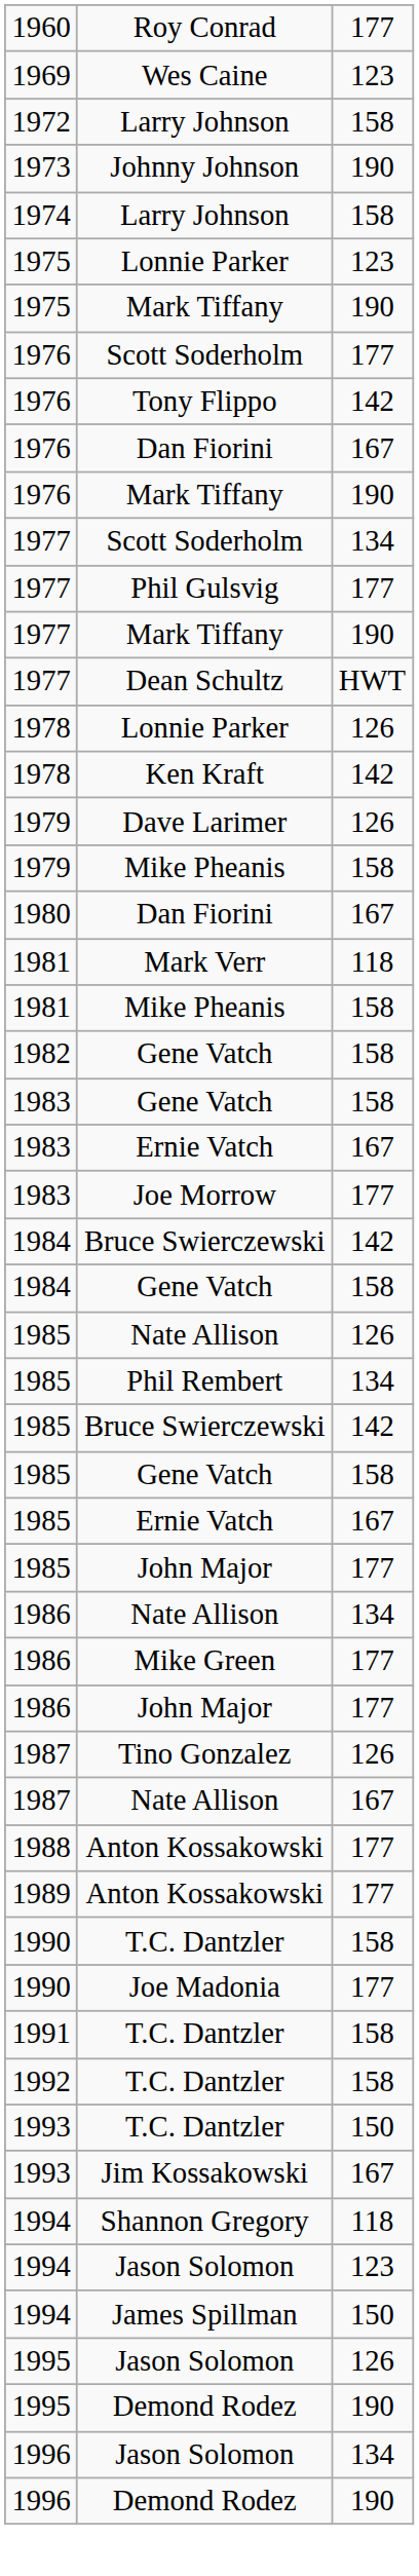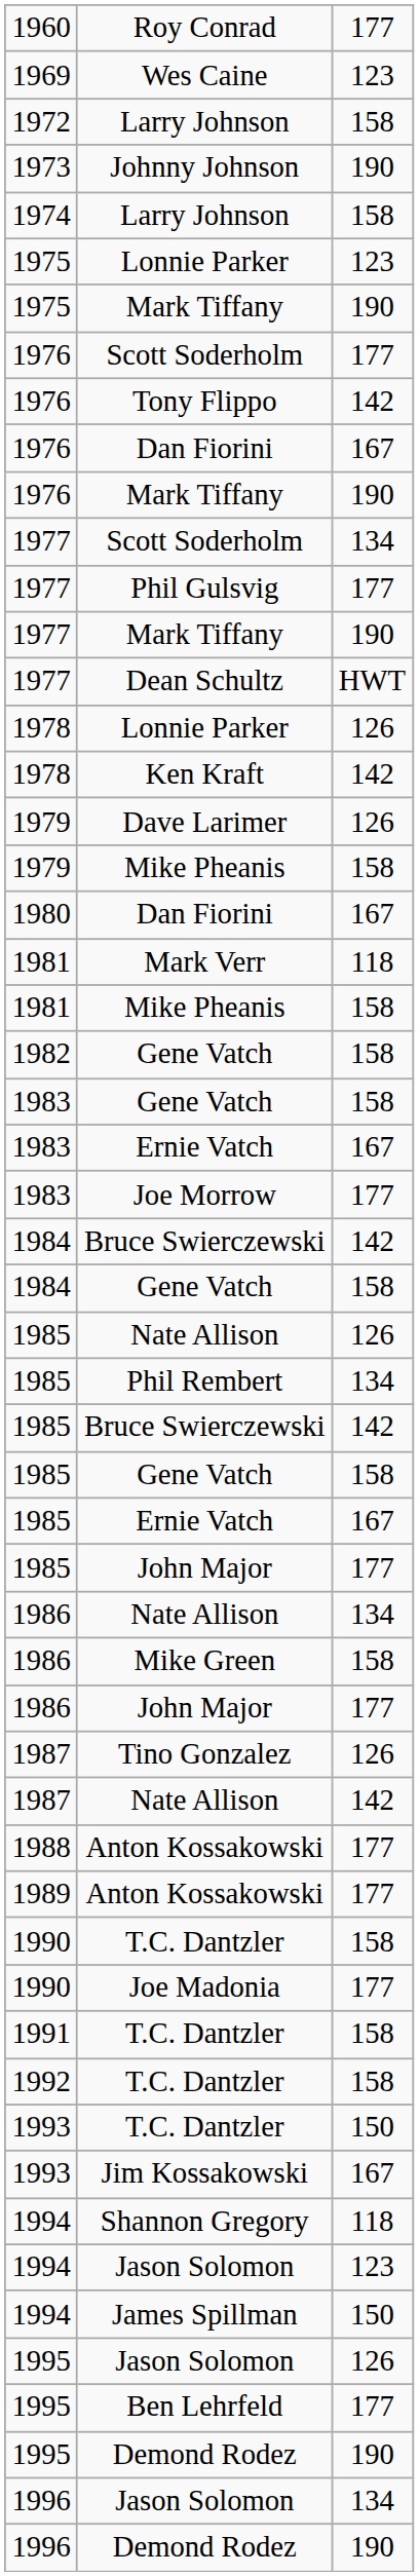Mike Green | column 3: 177 -> 158
1987 / Nate Allison | column 3: 167 -> 142
+ row: 1995 | Ben Lehrfeld | 177
